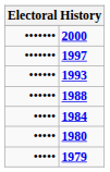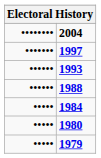+ row: •••••••• | 2004
- row: ••••••• | 2000
